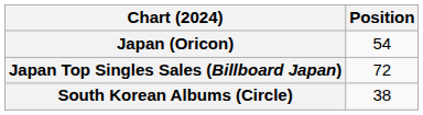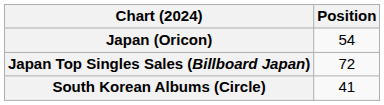South Korean Albums (Circle) | Position: 38 -> 41
